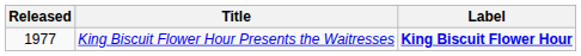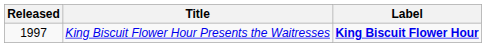King Biscuit Flower Hour Presents the Waitresses | Released: 1977 -> 1997
